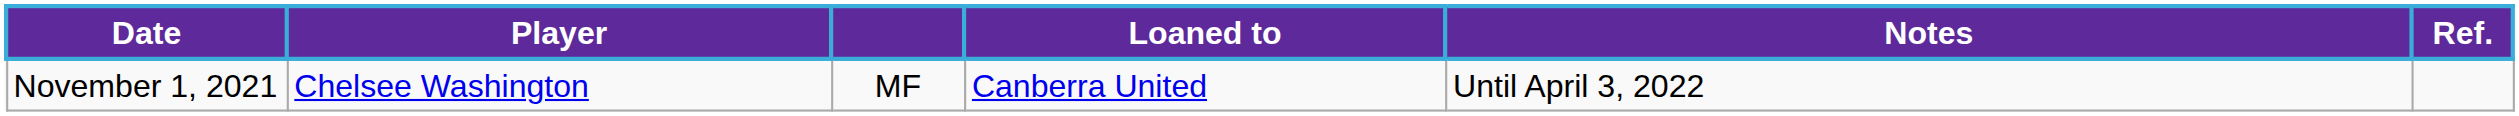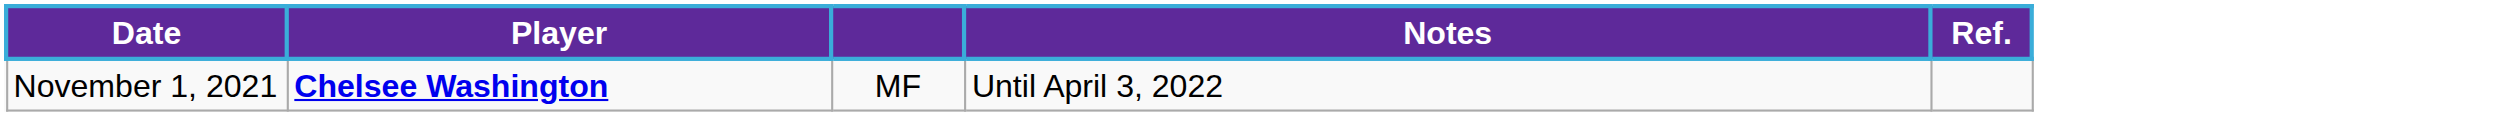- column: Loaned to | Canberra United
November 1, 2021 | Player: normal -> bold
